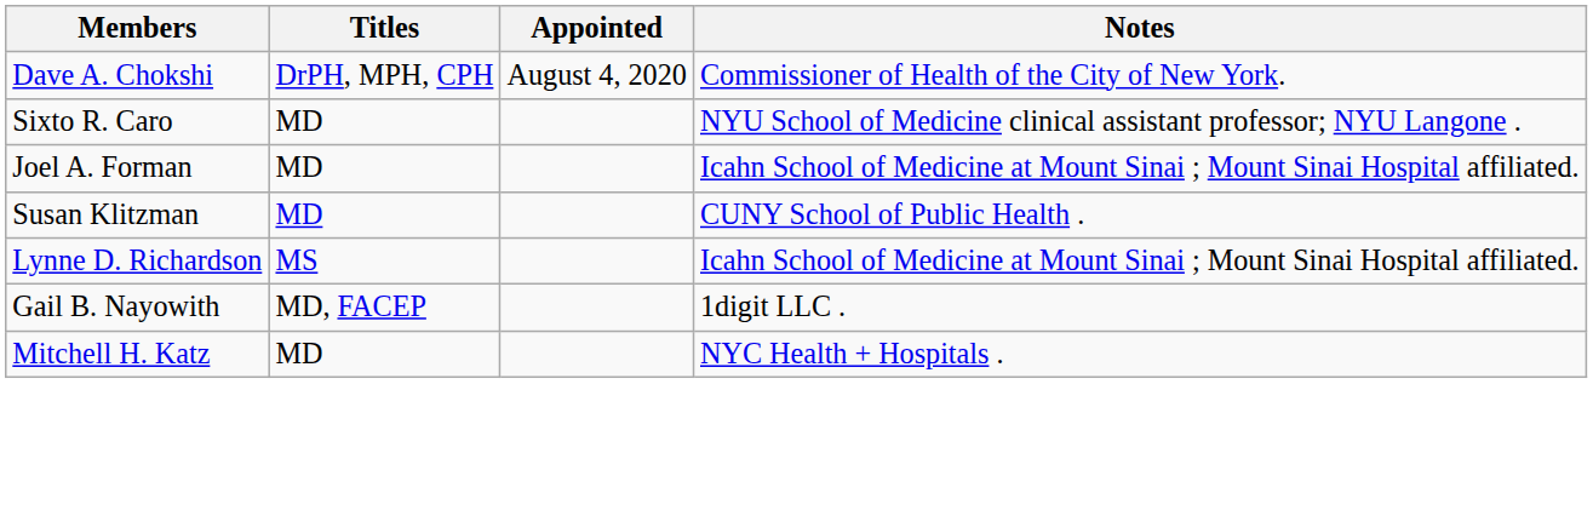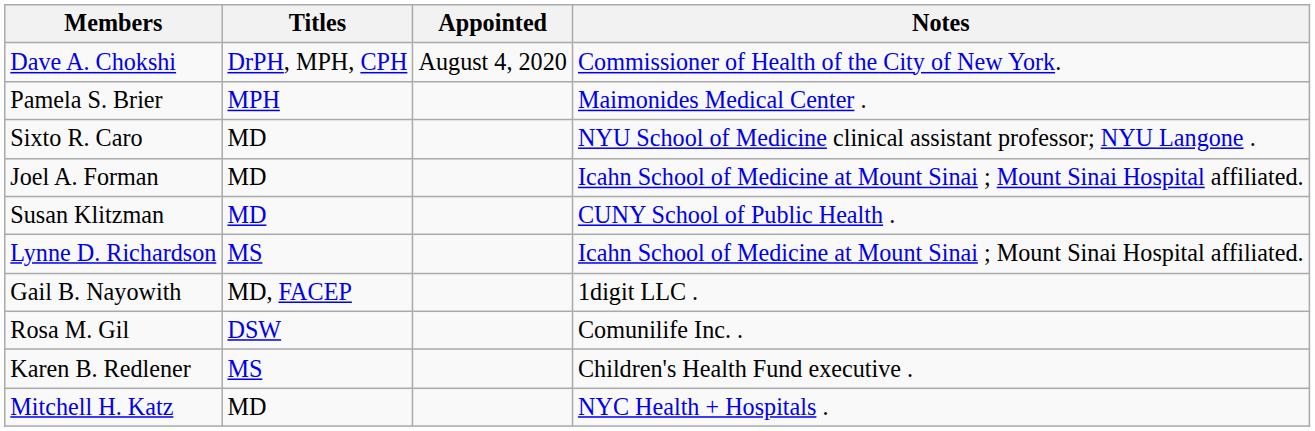+ row: Pamela S. Brier | MPH | Maimonides Medical Center .
+ row: Rosa M. Gil | DSW | Comunilife Inc. .
+ row: Karen B. Redlener | MS | Children's Health Fund executive .
